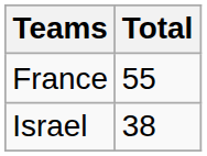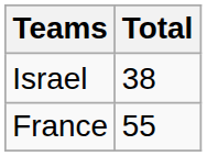rows swapped: Israel <-> France
